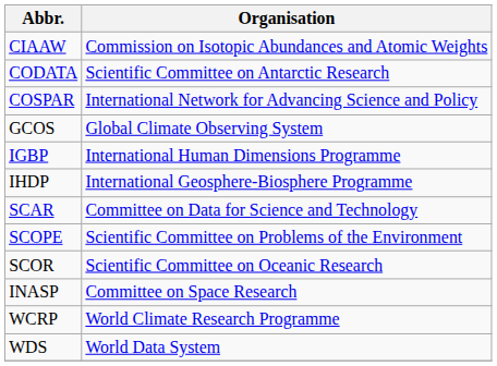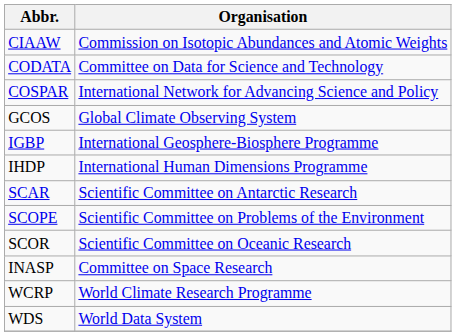CODATA | Organisation: Scientific Committee on Antarctic Research -> Committee on Data for Science and Technology
IGBP | Organisation: International Human Dimensions Programme -> International Geosphere-Biosphere Programme
IHDP | Organisation: International Geosphere-Biosphere Programme -> International Human Dimensions Programme
SCAR | Organisation: Committee on Data for Science and Technology -> Scientific Committee on Antarctic Research
